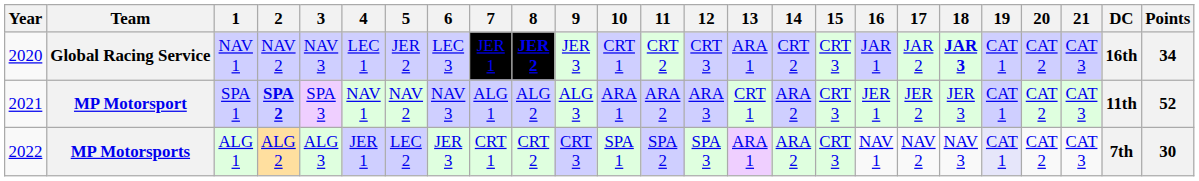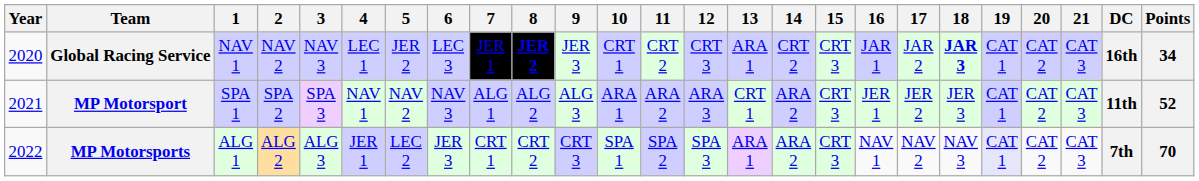MP Motorsport | 2: bold -> normal
MP Motorsports | Points: 30 -> 70
